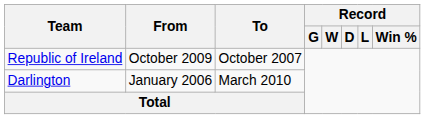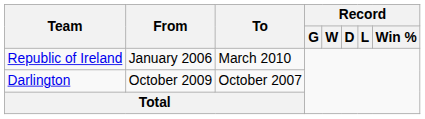Republic of Ireland | From: October 2009 -> January 2006
Republic of Ireland | To: October 2007 -> March 2010
Darlington | From: January 2006 -> October 2009
Darlington | To: March 2010 -> October 2007
